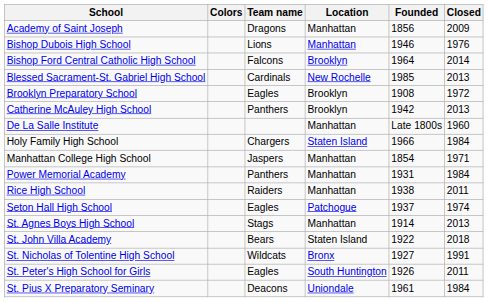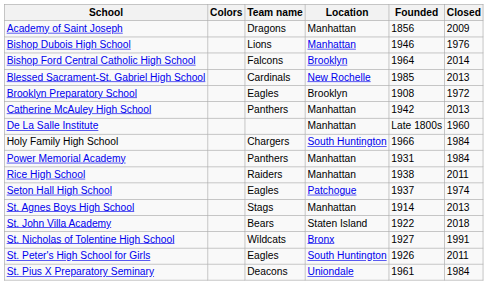Catherine McAuley High School | Location: Brooklyn -> Manhattan
Holy Family High School | Location: Staten Island -> South Huntington
- row: Manhattan College High School | Jaspers | Manhattan | 1854 | 1971
